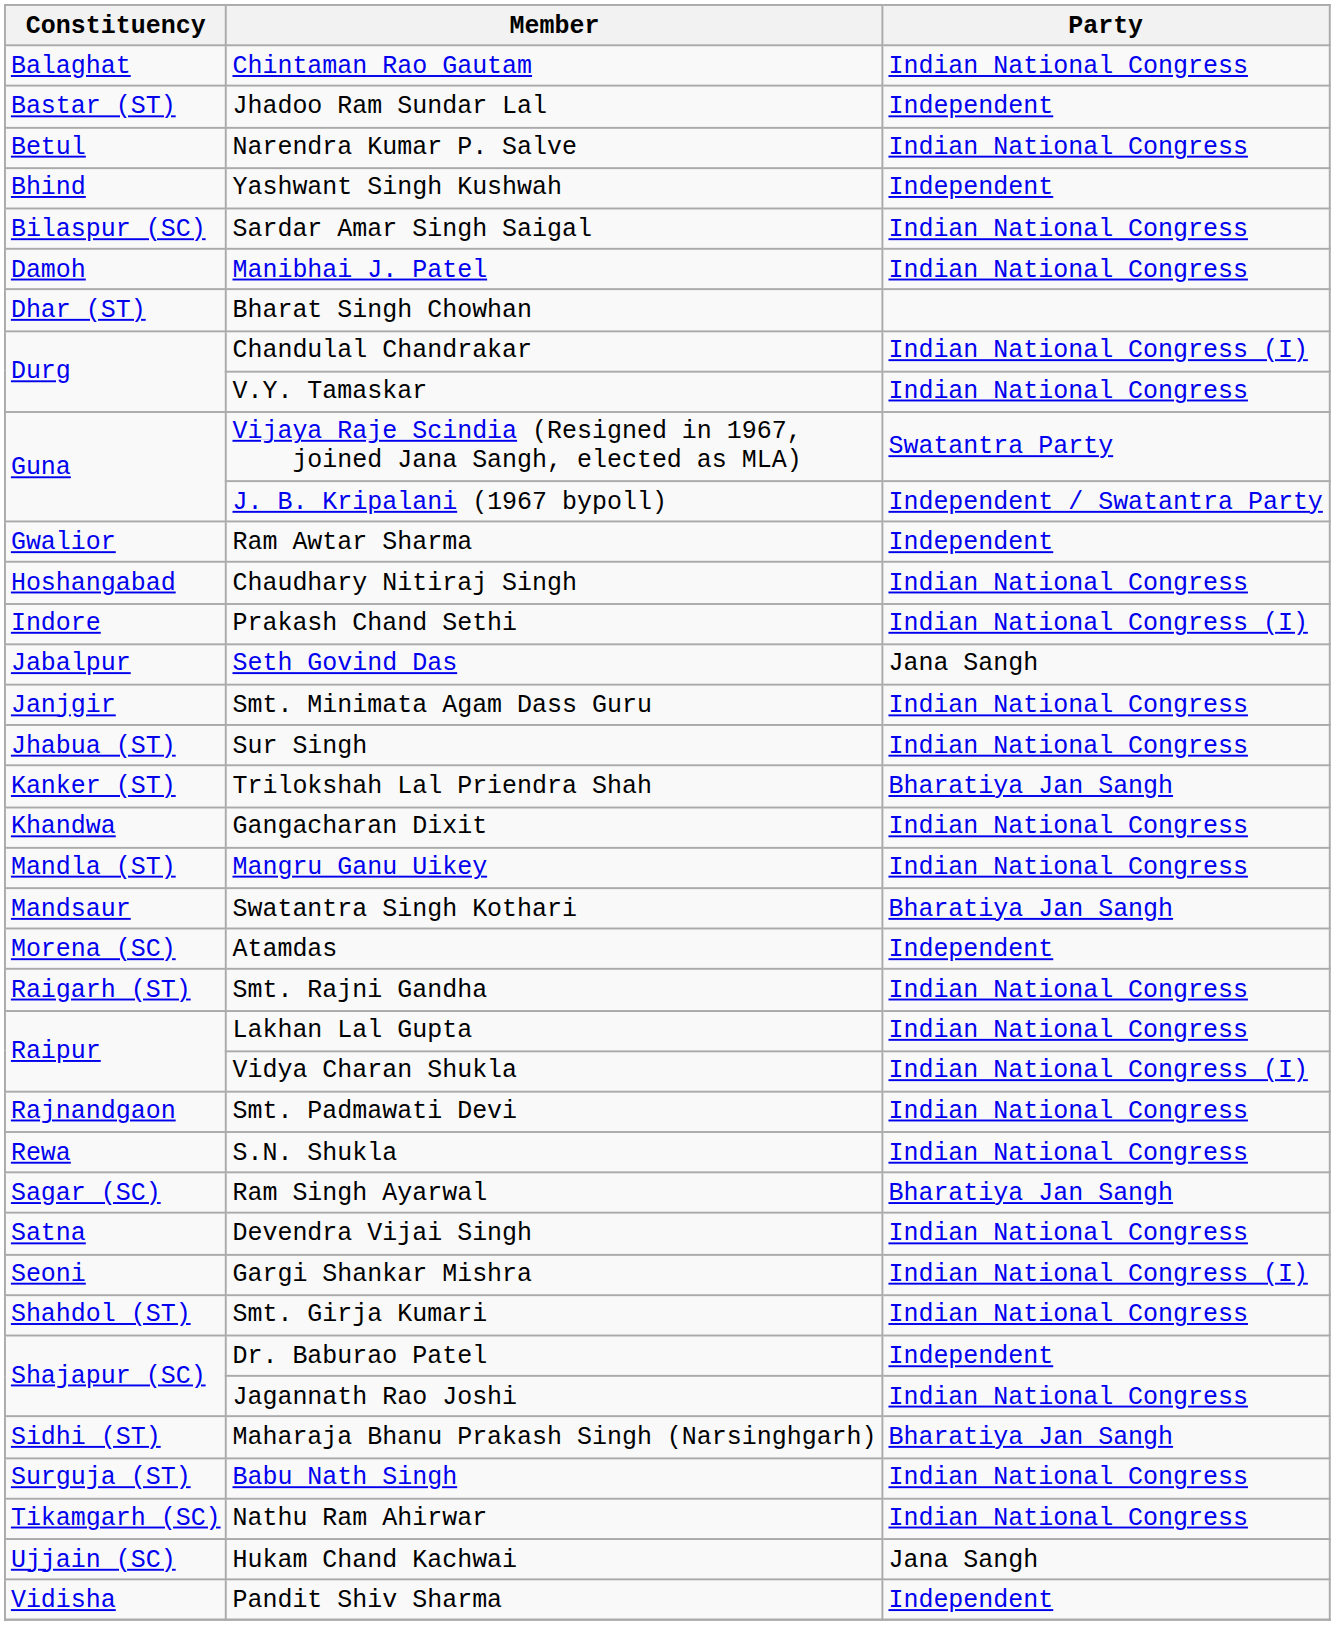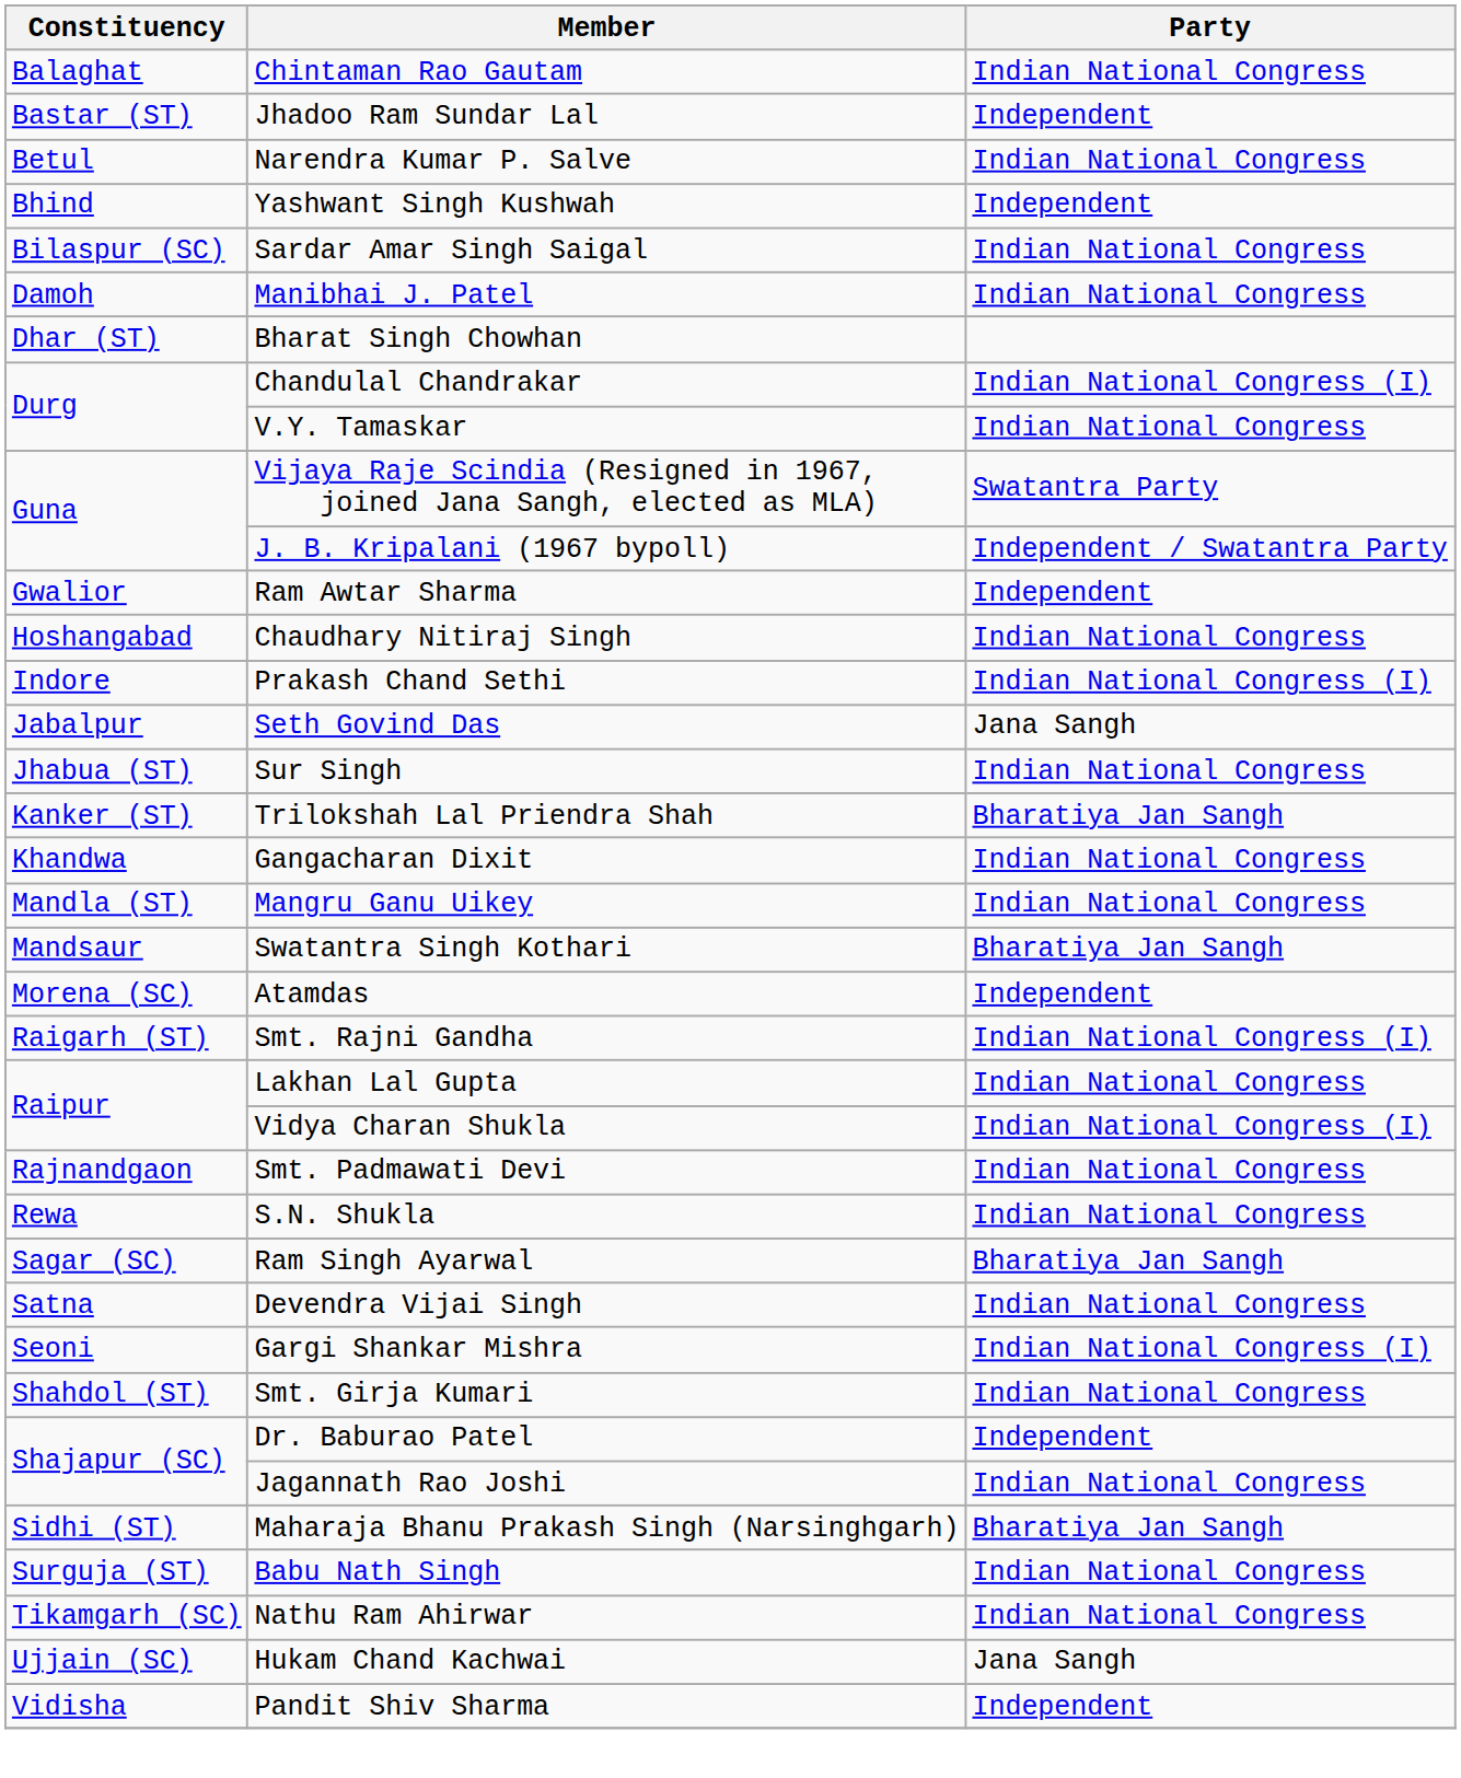- row: Janjgir | Smt. Minimata Agam Dass Guru | Indian National Congress
Smt. Rajni Gandha | Party: Indian National Congress -> Indian National Congress (I)
